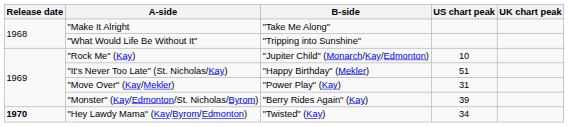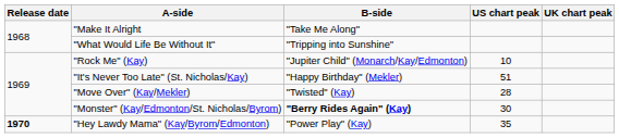"Move Over" (Kay/Mekler) | B-side: "Power Play" (Kay) -> "Twisted" (Kay)
"Move Over" (Kay/Mekler) | US chart peak: 31 -> 28
"Monster" (Kay/Edmonton/St. Nicholas/Byrom) | B-side: normal -> bold
"Monster" (Kay/Edmonton/St. Nicholas/Byrom) | US chart peak: 39 -> 30
"Hey Lawdy Mama" (Kay/Byrom/Edmonton) | B-side: "Twisted" (Kay) -> "Power Play" (Kay)
"Hey Lawdy Mama" (Kay/Byrom/Edmonton) | US chart peak: 34 -> 35
